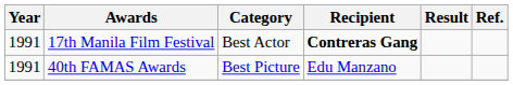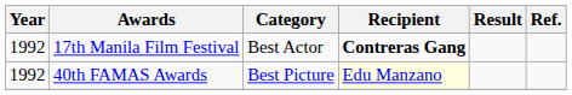17th Manila Film Festival | Year: 1991 -> 1992
40th FAMAS Awards | Year: 1991 -> 1992
40th FAMAS Awards | Recipient: no background -> lightyellow background
